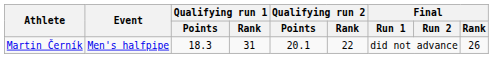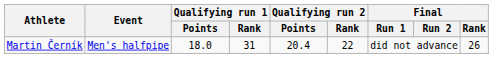Martin Černík | Qualifying run 1 / Points: 18.3 -> 18.0
Martin Černík | Qualifying run 2 / Points: 20.1 -> 20.4
